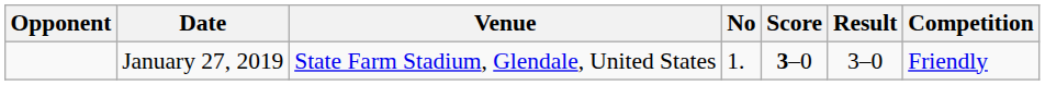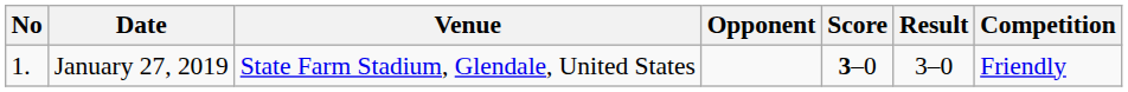columns swapped: No <-> Opponent
